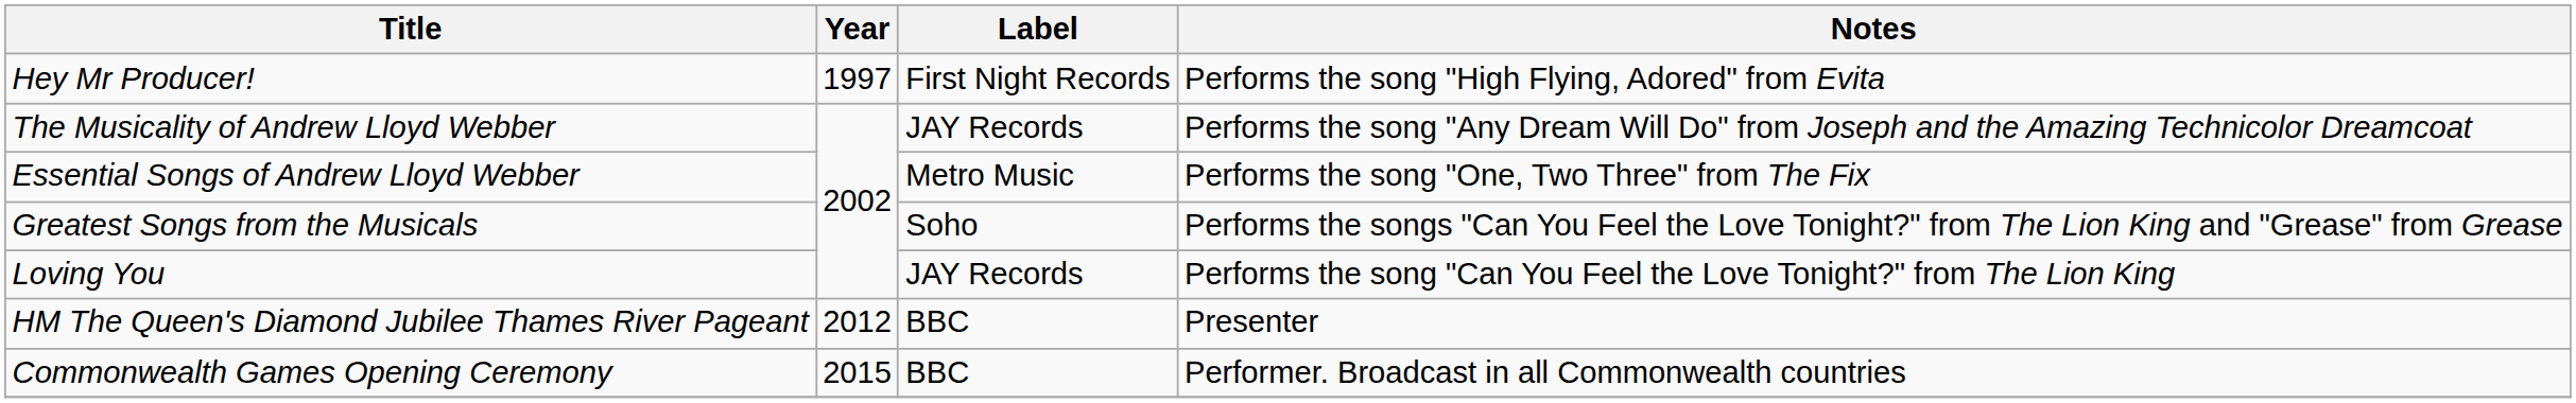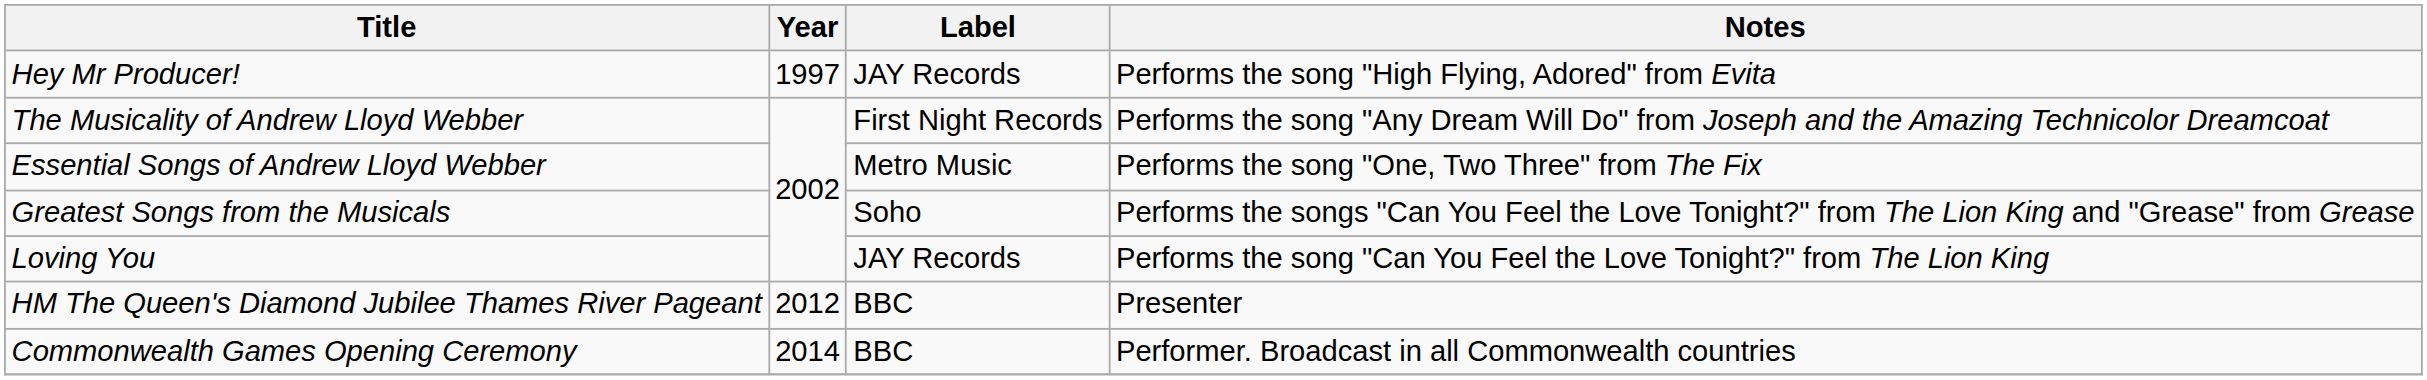Hey Mr Producer! | Label: First Night Records -> JAY Records
The Musicality of Andrew Lloyd Webber | Label: JAY Records -> First Night Records
Commonwealth Games Opening Ceremony | Year: 2015 -> 2014
